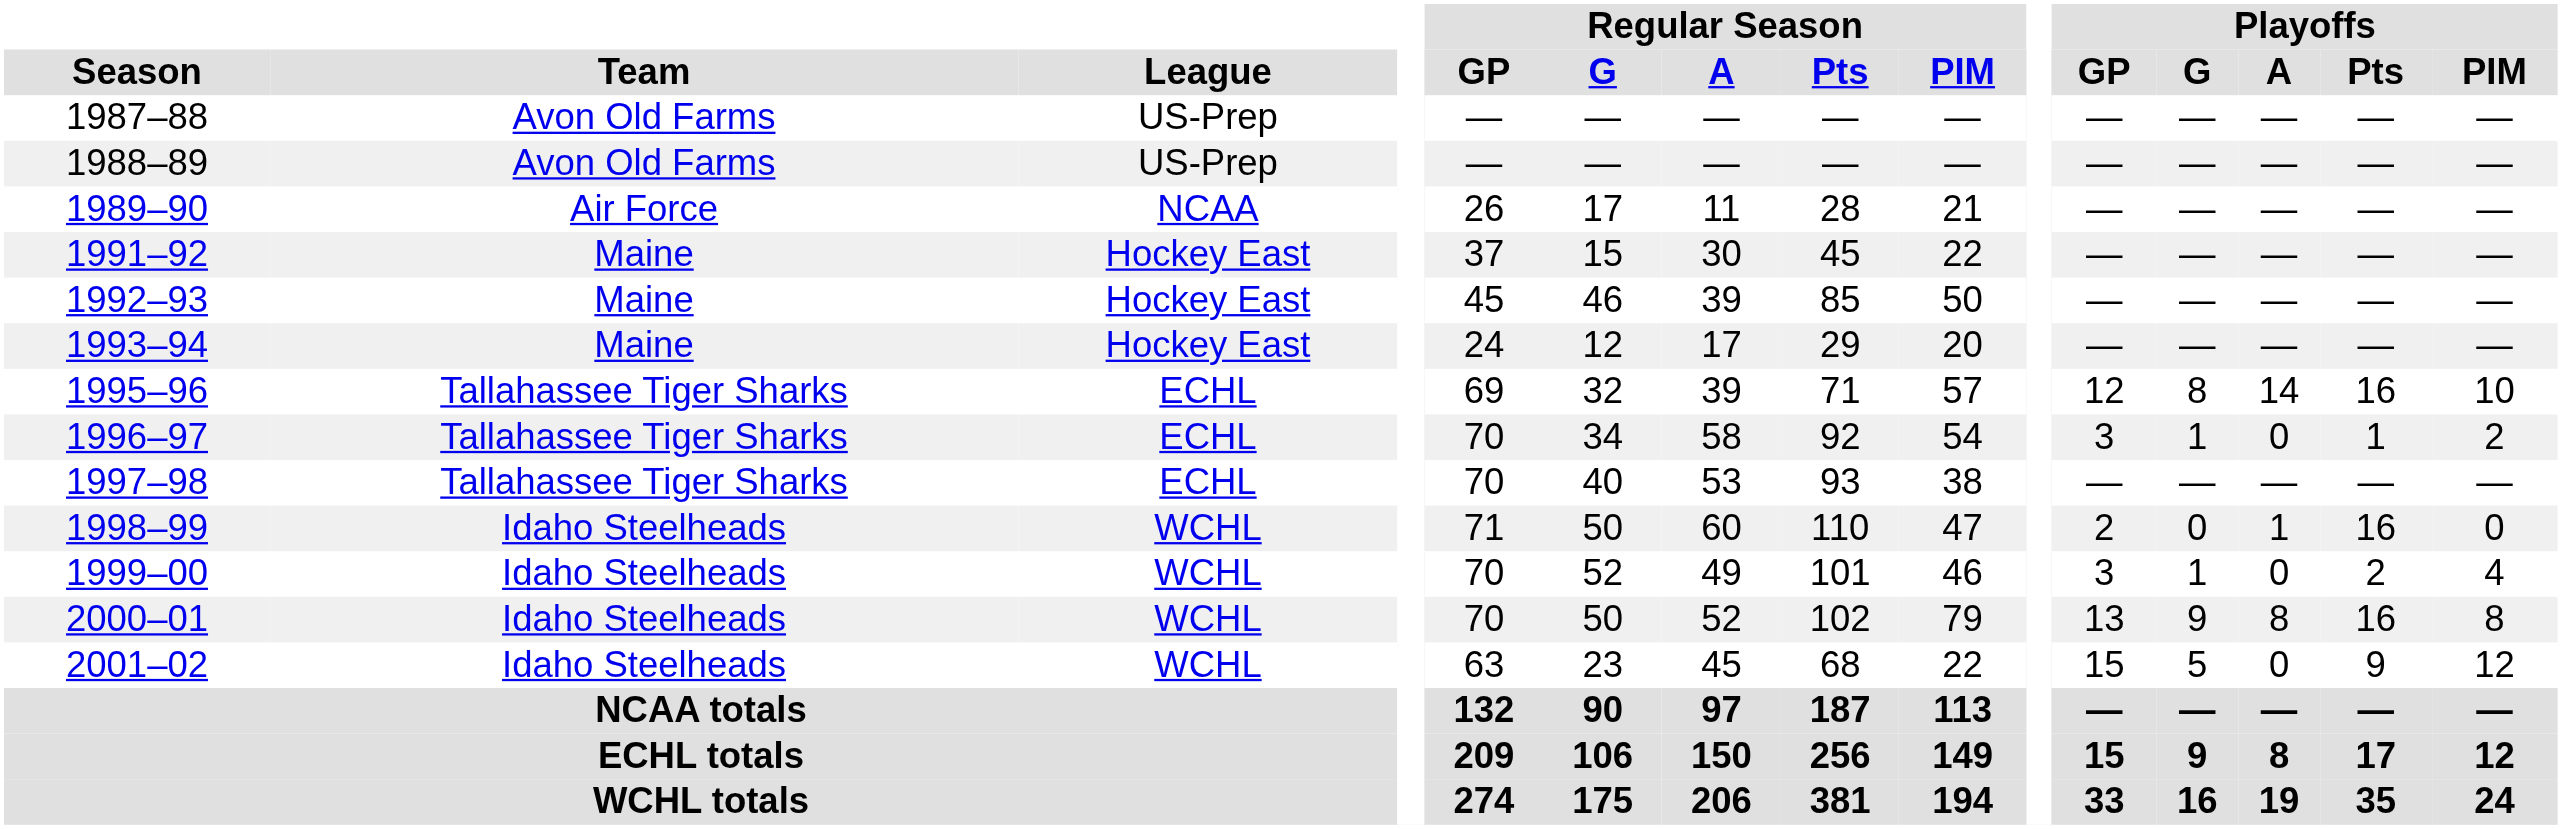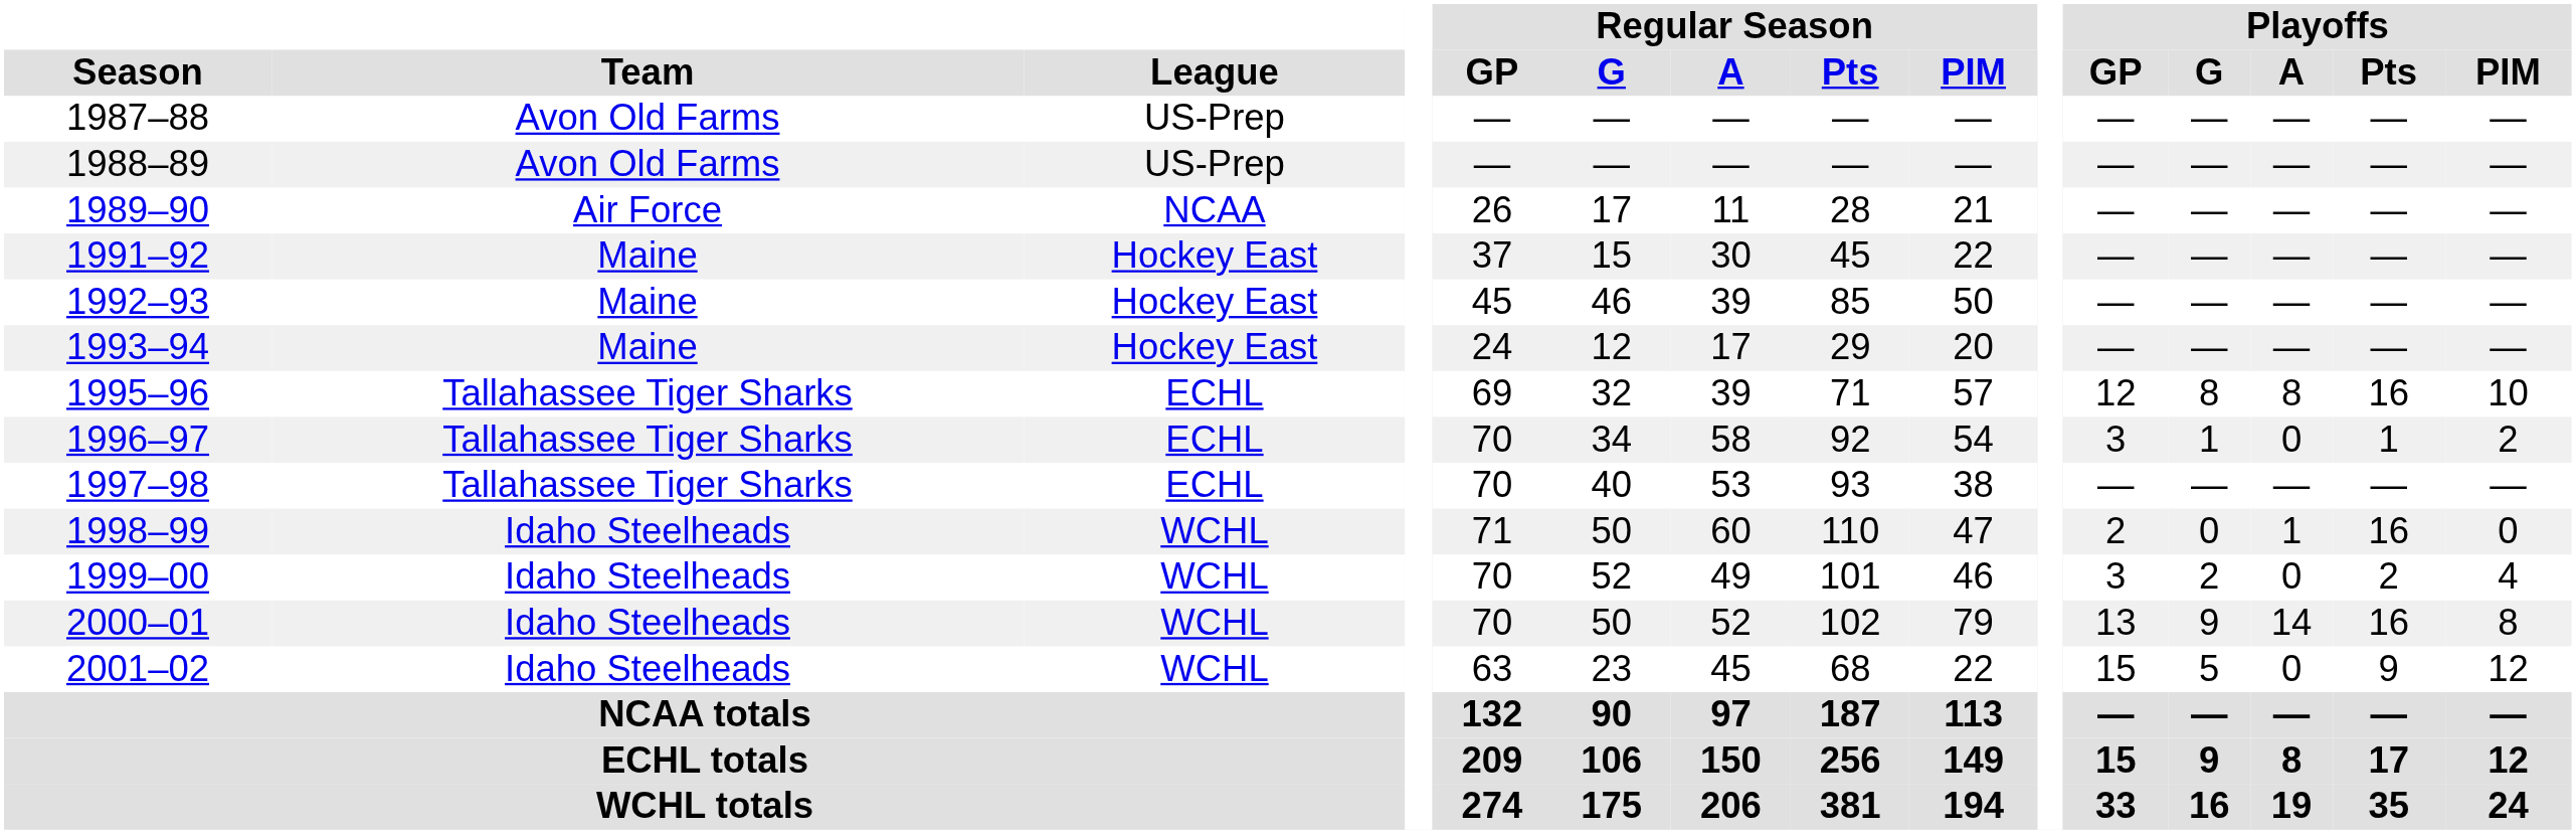1995–96 | Playoffs / A: 14 -> 8
1999–00 | Playoffs / G: 1 -> 2
2000–01 | Playoffs / A: 8 -> 14
